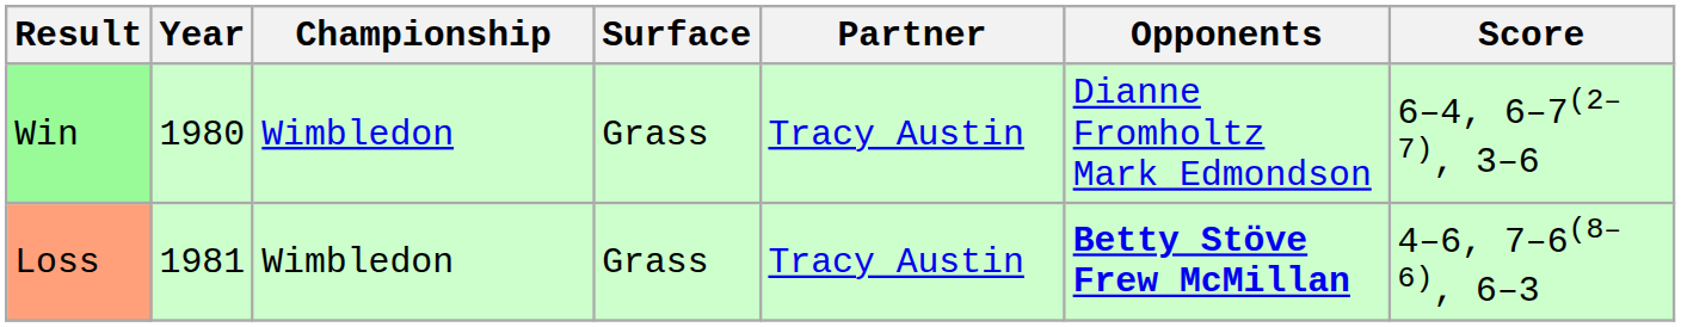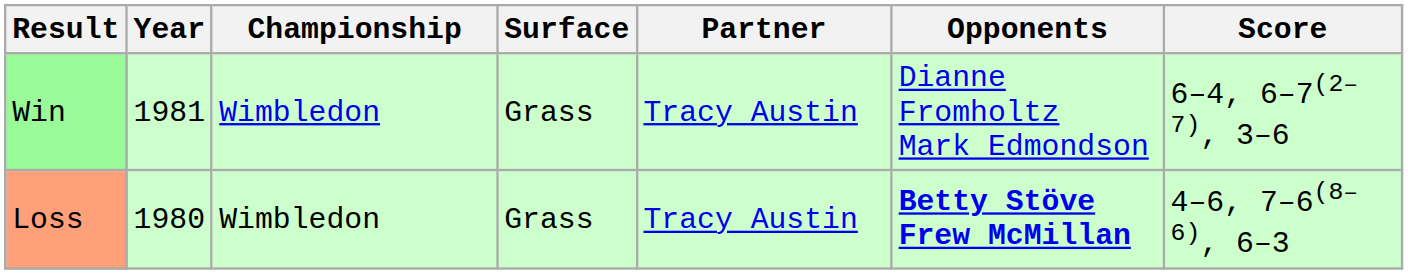Win | Year: 1980 -> 1981
Loss | Year: 1981 -> 1980
